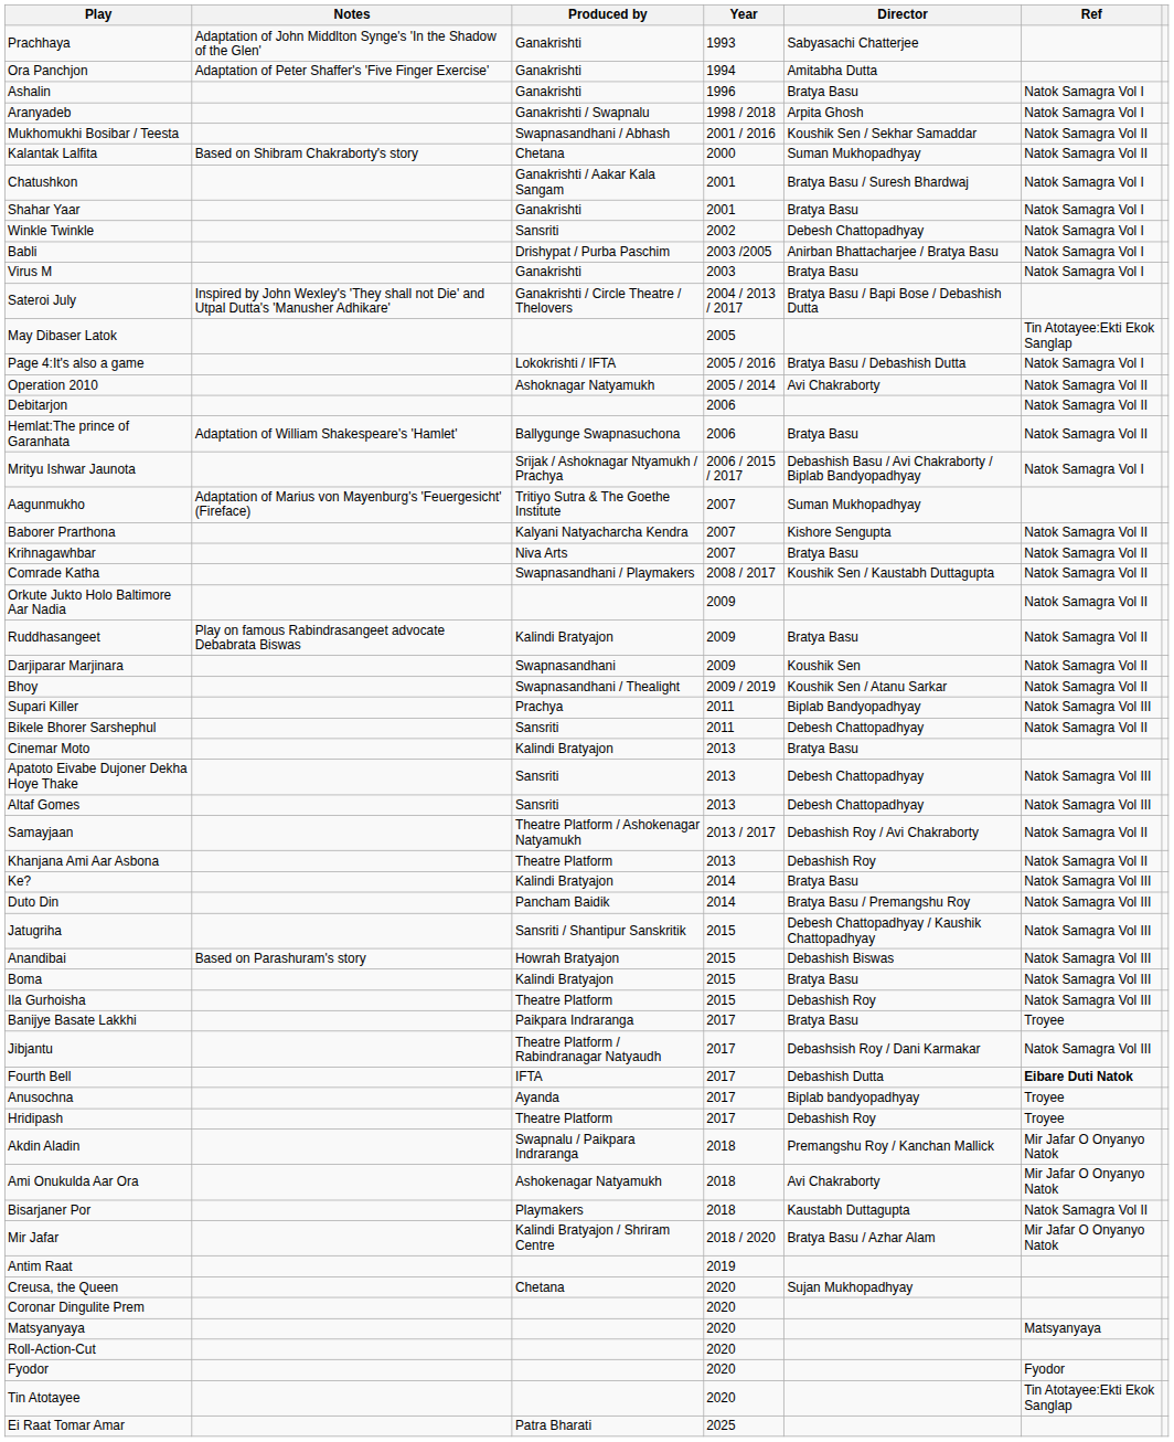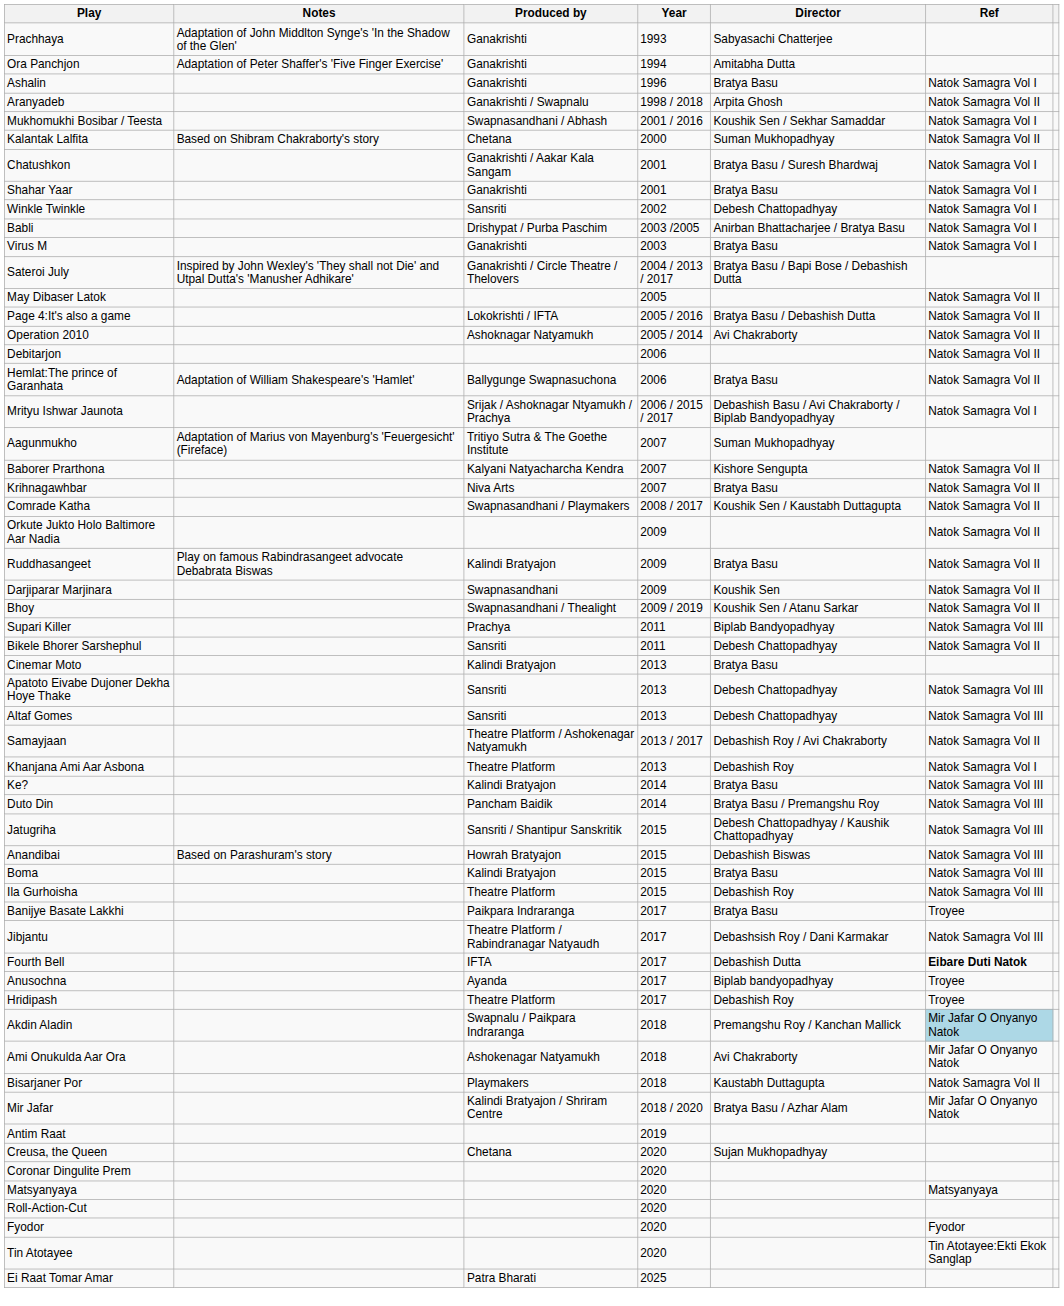Aranyadeb | Ref: Natok Samagra Vol I -> Natok Samagra Vol II
Mukhomukhi Bosibar / Teesta | Ref: Natok Samagra Vol II -> Natok Samagra Vol I
May Dibaser Latok | Ref: Tin Atotayee:Ekti Ekok Sanglap -> Natok Samagra Vol II
Page 4:It's also a game | Ref: Natok Samagra Vol I -> Natok Samagra Vol II
Khanjana Ami Aar Asbona | Ref: Natok Samagra Vol II -> Natok Samagra Vol I
Akdin Aladin | Ref: no background -> lightblue background
